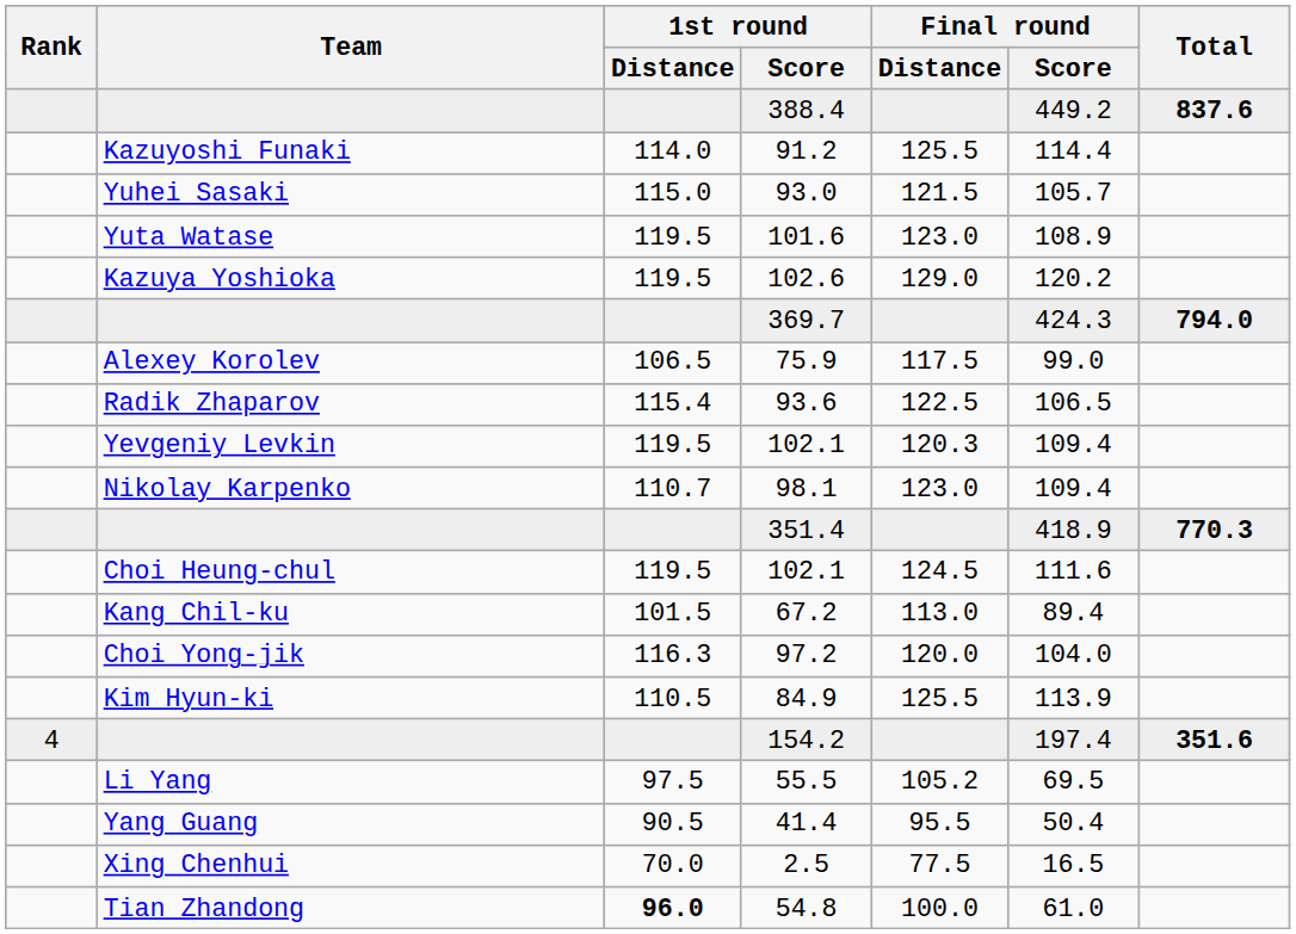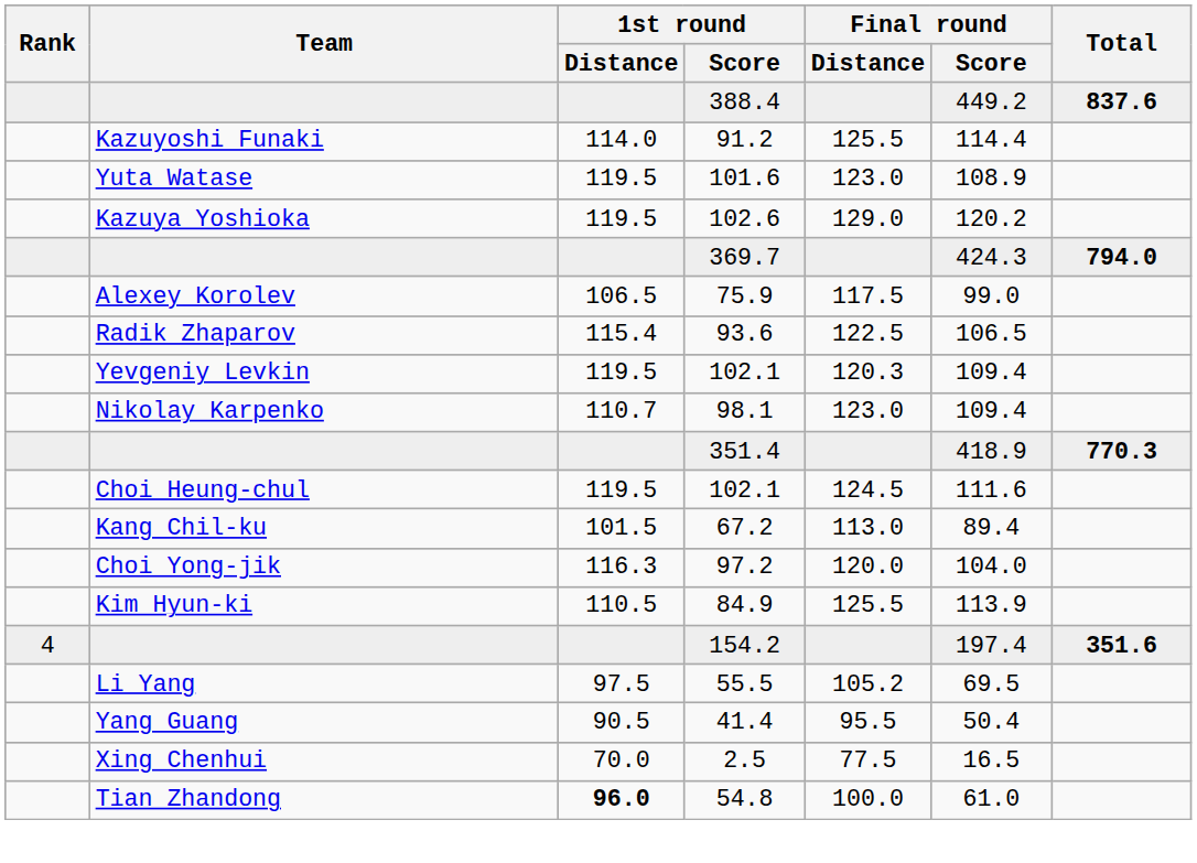- row: Yuhei Sasaki | 115.0 | 93.0 | 121.5 | 105.7
